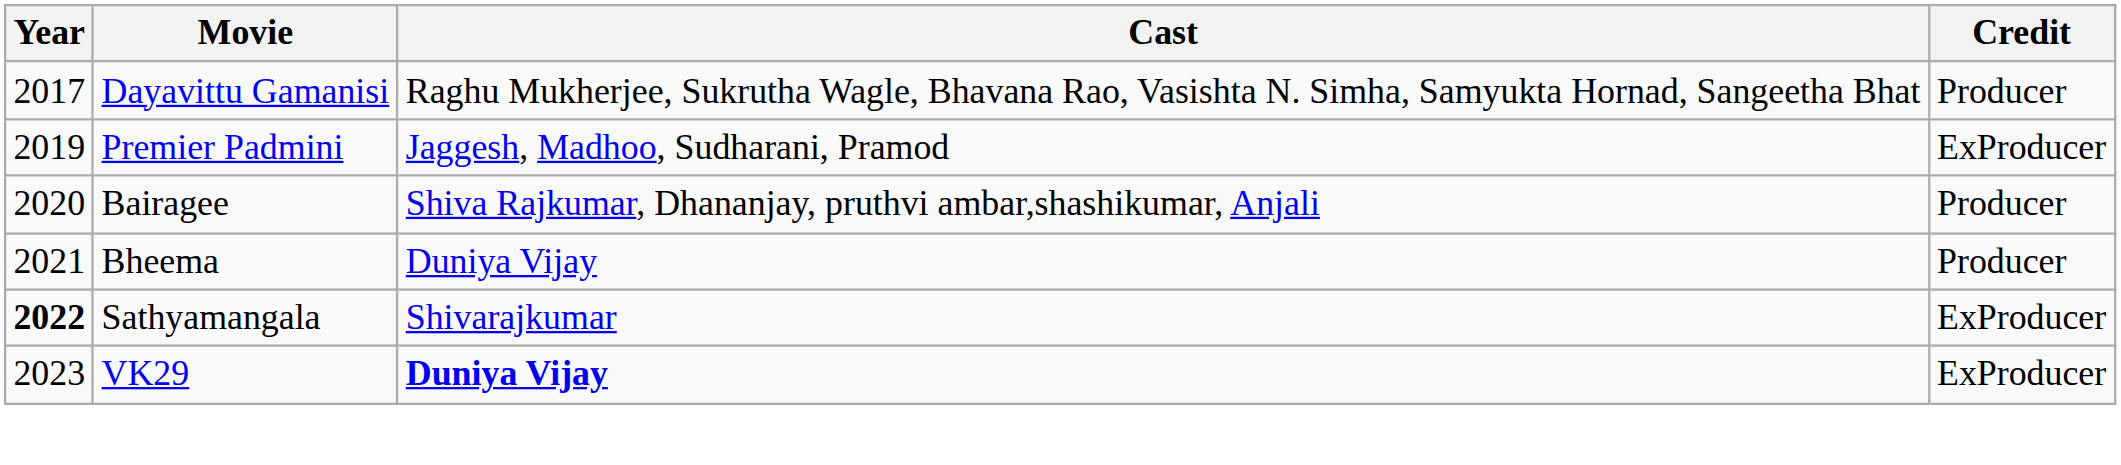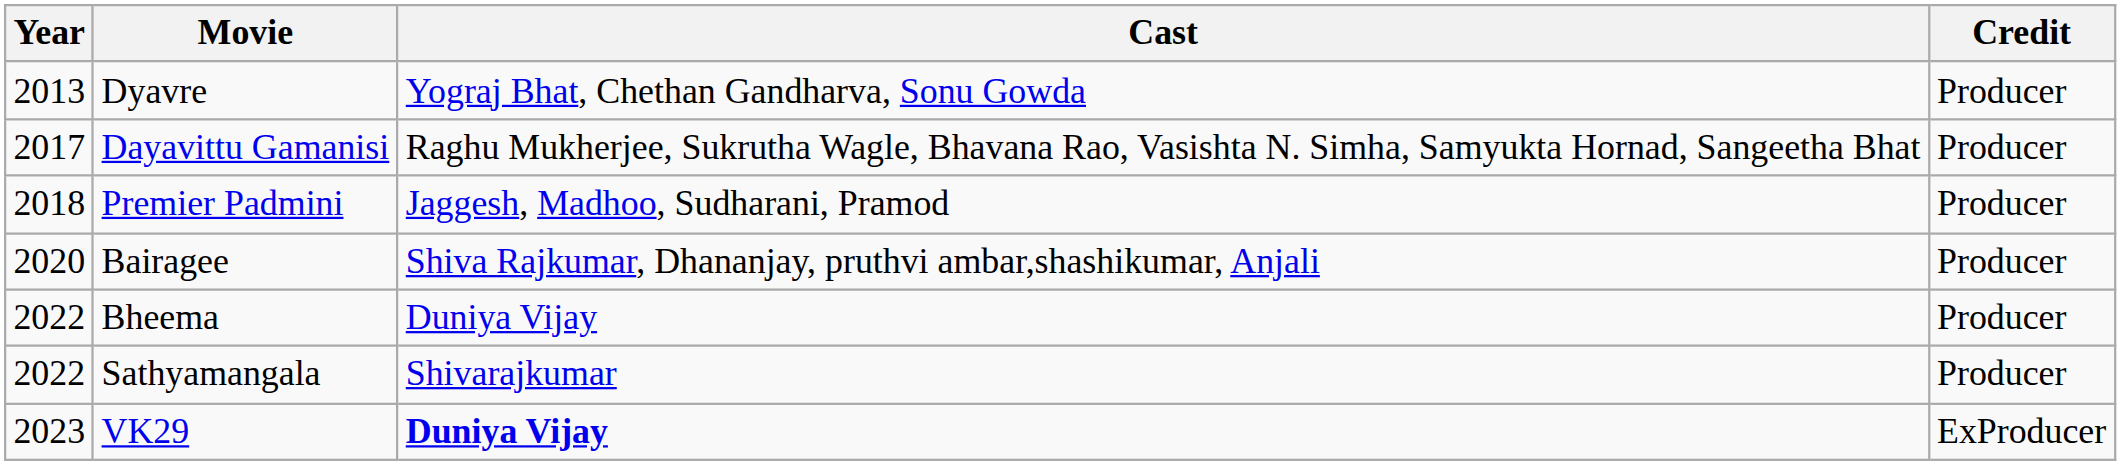+ row: 2013 | Dyavre | Yograj Bhat, Chethan Gandharva, Sonu Gowda | Producer
Premier Padmini | Year: 2019 -> 2018
Premier Padmini | Credit: ExProducer -> Producer
Bheema | Year: 2021 -> 2022
Sathyamangala | Year: bold -> normal
Sathyamangala | Credit: ExProducer -> Producer
